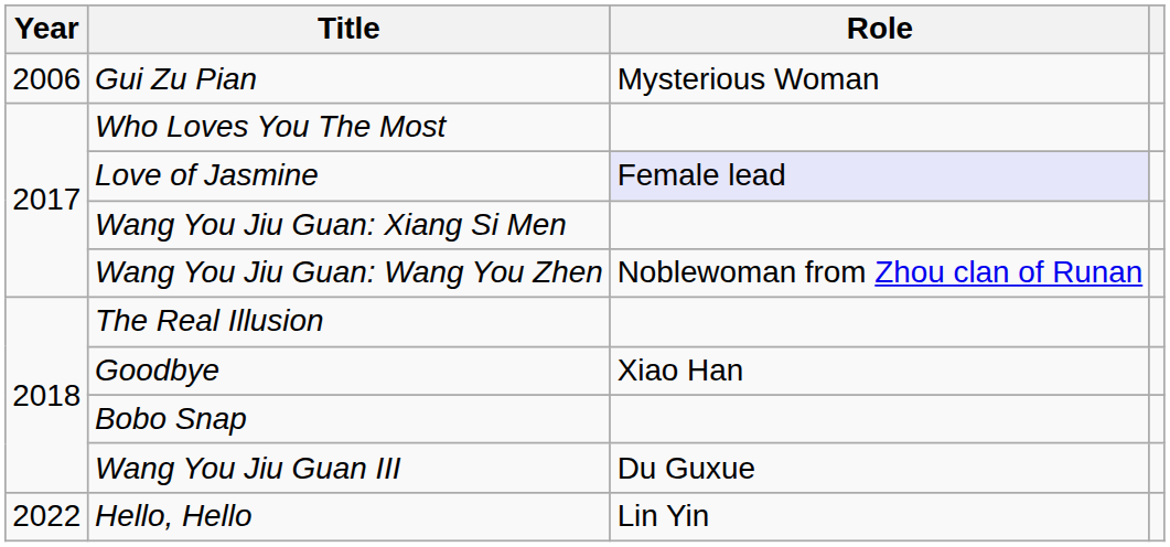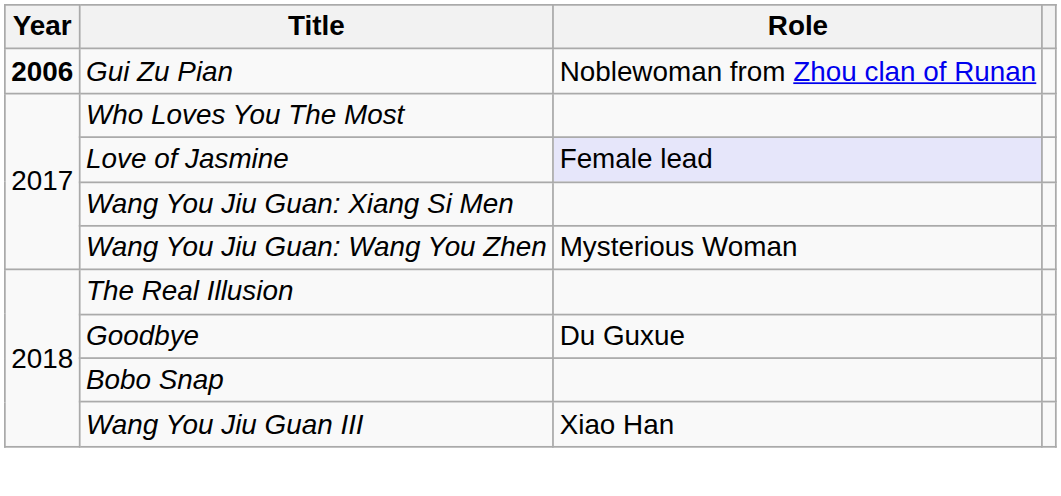Gui Zu Pian | Year: normal -> bold
Gui Zu Pian | Role: Mysterious Woman -> Noblewoman from Zhou clan of Runan
Wang You Jiu Guan: Wang You Zhen | Role: Noblewoman from Zhou clan of Runan -> Mysterious Woman
Goodbye | Role: Xiao Han -> Du Guxue
Wang You Jiu Guan III | Role: Du Guxue -> Xiao Han
- row: 2022 | Hello, Hello | Lin Yin
